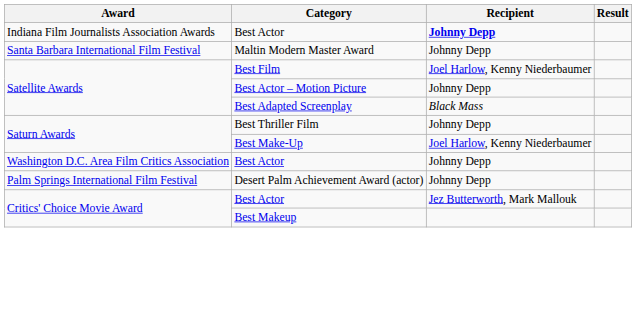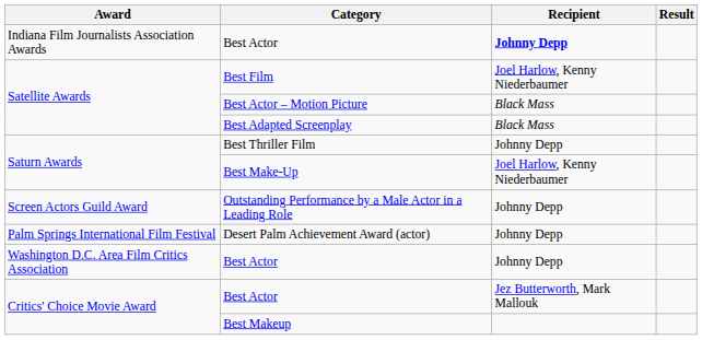- row: Santa Barbara International Film Festival | Maltin Modern Master Award | Johnny Depp
Best Actor – Motion Picture | Recipient: Johnny Depp -> Black Mass
+ row: Screen Actors Guild Award | Outstanding Performance by a Male Actor in a Leading Role | Johnny Depp
rows swapped: Washington D.C. Area Film Critics Association / Best Actor <-> Desert Palm Achievement Award (actor)
